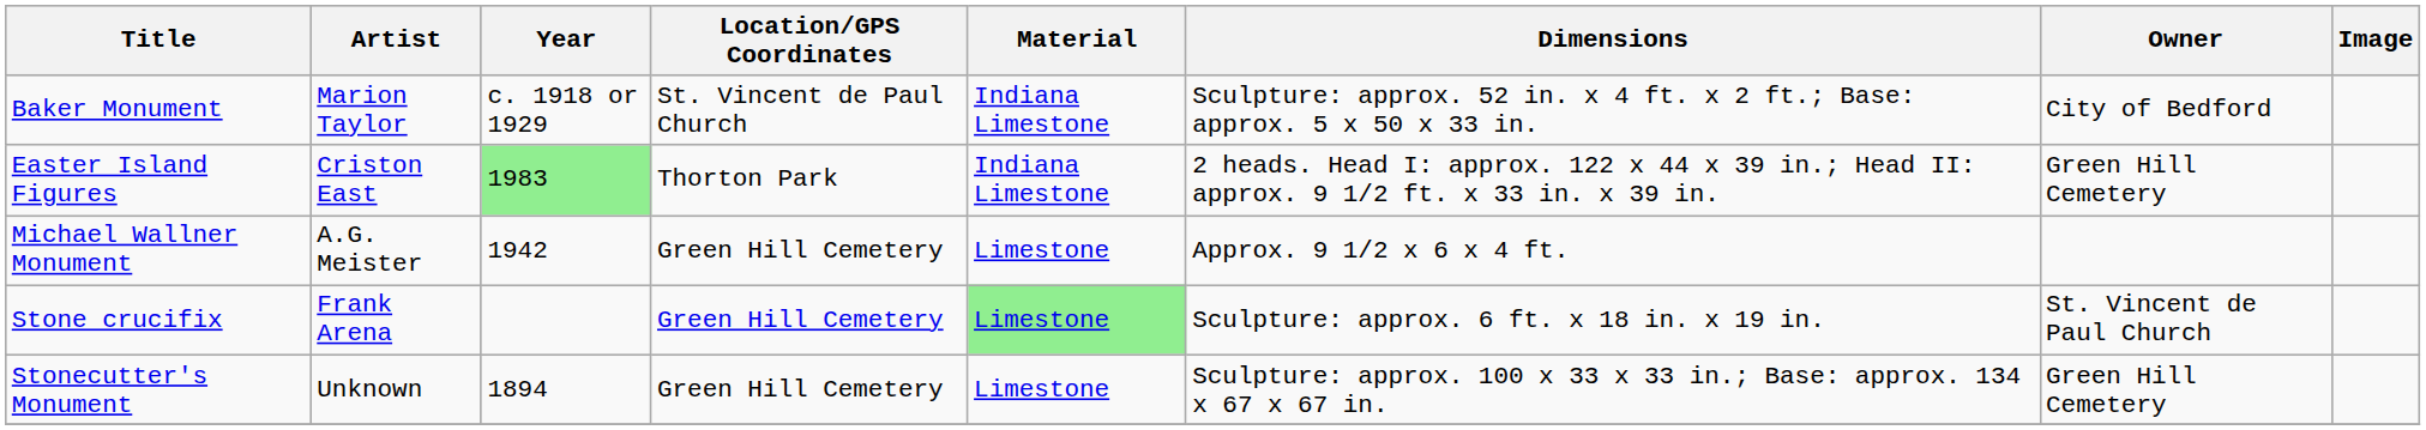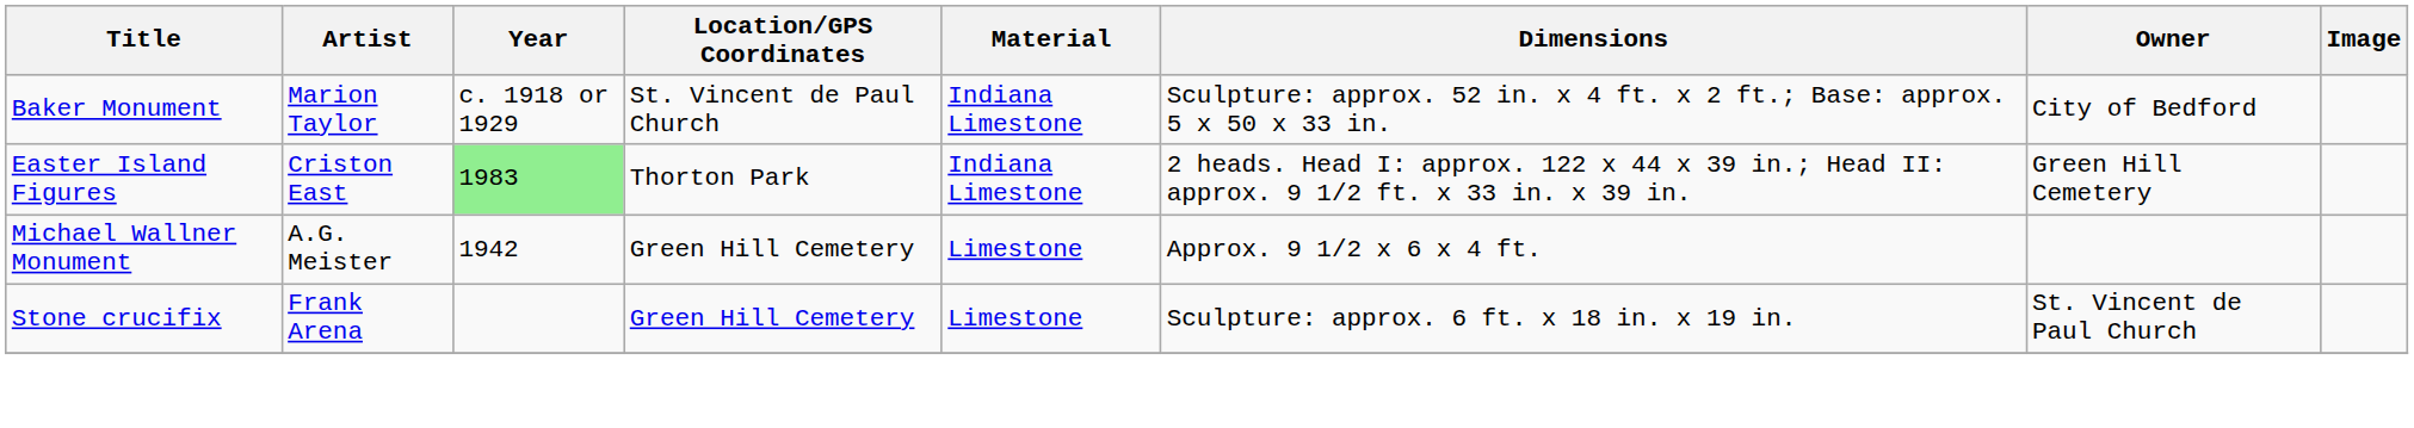Stone crucifix | Material: lightgreen background -> no background
- row: Stonecutter's Monument | Unknown | 1894 | Green Hill Cemetery | Limestone | Sculpture: approx. 100 x 33 x 33 in.; Base: approx. 134 x 67 x 67 in. | Green Hill Cemetery
